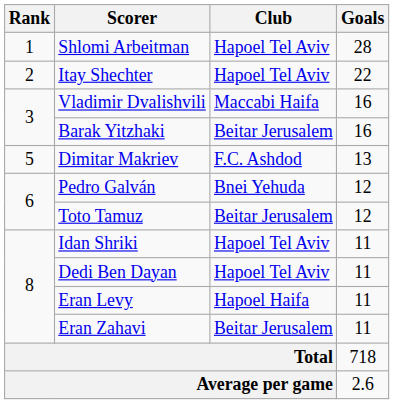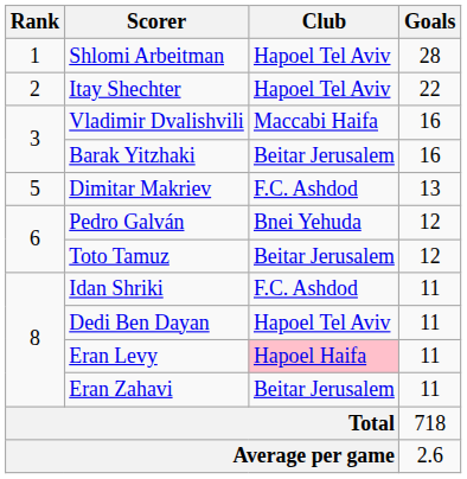Idan Shriki | Club: Hapoel Tel Aviv -> F.C. Ashdod
Eran Levy | Club: no background -> pink background
